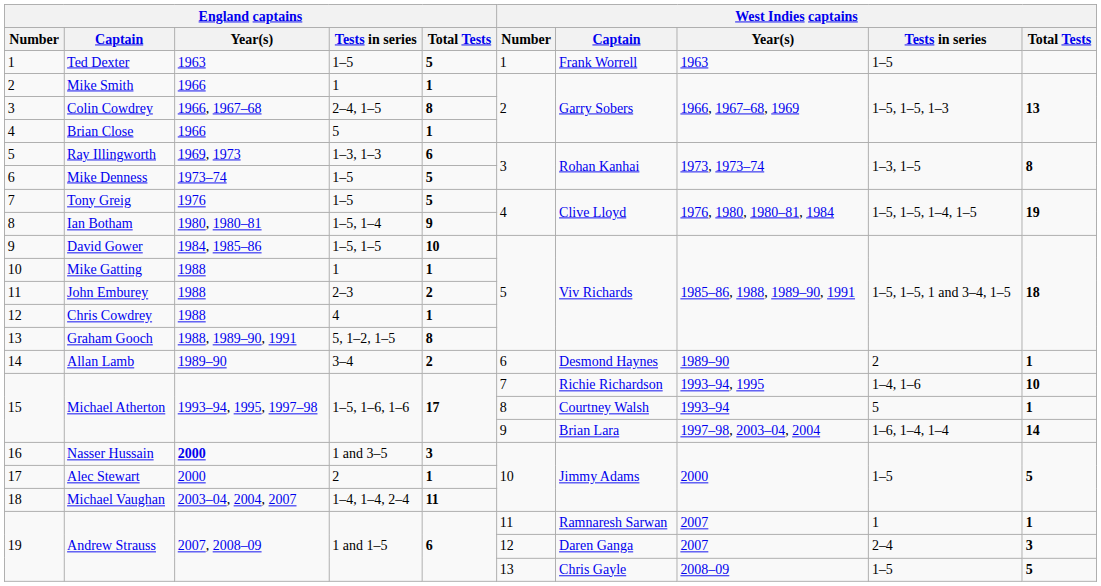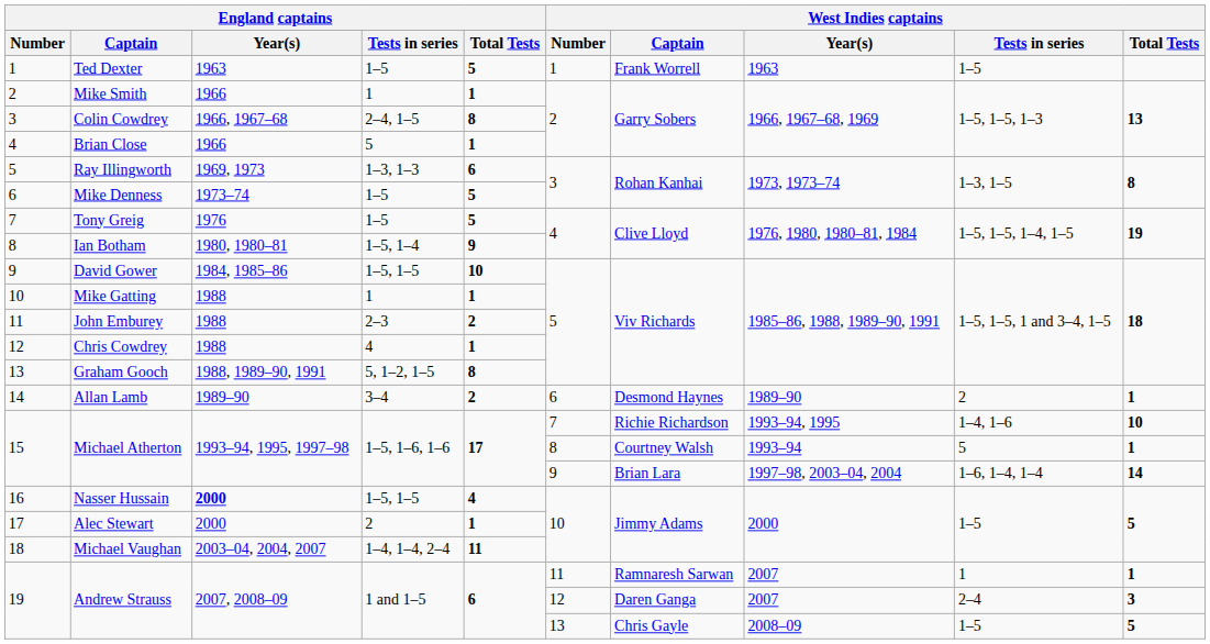16 | England captains / Tests in series: 1 and 3–5 -> 1–5, 1–5
16 | England captains / Total Tests: 3 -> 4
